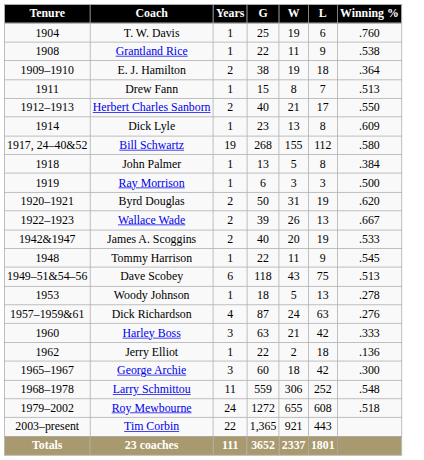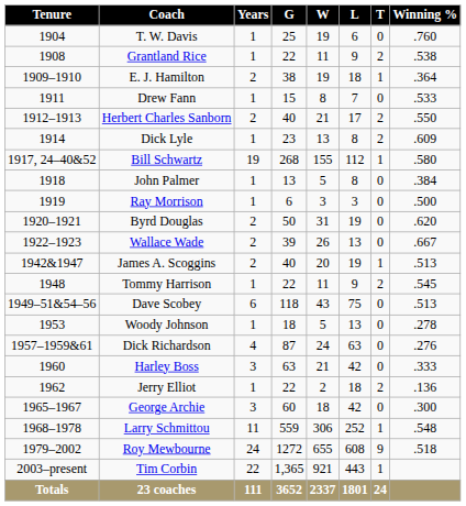+ column: T | 0 | 2 | 1 | 0 | 2 | 2 | 1 | 0 | 0 | 0 | 0 | 1 | 2 | 0 | 0 | 0 | 0 | 2 | 0 | 1 | 9 | 1 | 24
Drew Fann | Winning %: .513 -> .533
James A. Scoggins | Winning %: .533 -> .513
